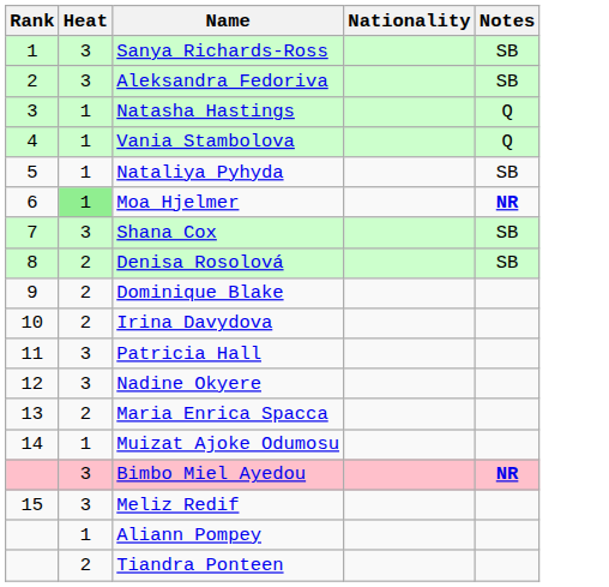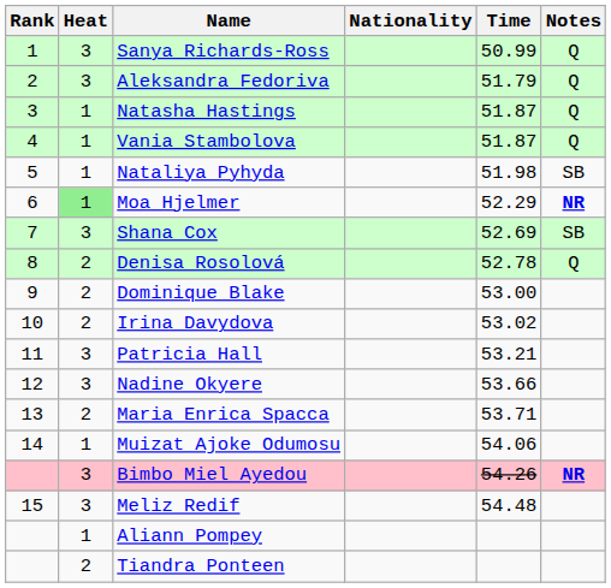+ column: Time | 50.99 | 51.79 | 51.87 | 51.87 | 51.98 | 52.29 | 52.69 | 52.78 | 53.00 | 53.02 | 53.21 | 53.66 | 53.71 | 54.06 | 54.26 | 54.48
Sanya Richards-Ross | Notes: SB -> Q
Aleksandra Fedoriva | Notes: SB -> Q
Denisa Rosolová | Notes: SB -> Q
